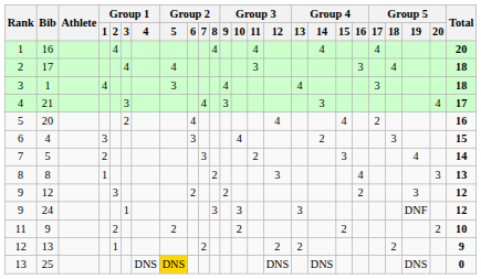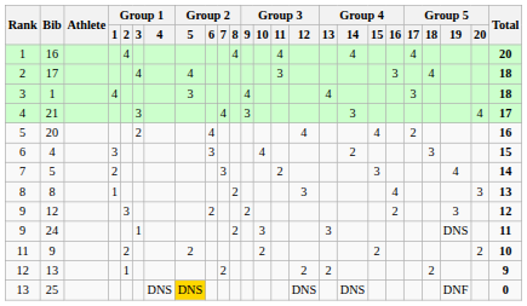24 | Group 2 / 8: 3 -> 2
24 | Group 5 / 19: DNF -> DNS
24 | Total: 12 -> 11
25 | Group 5 / 19: DNS -> DNF
